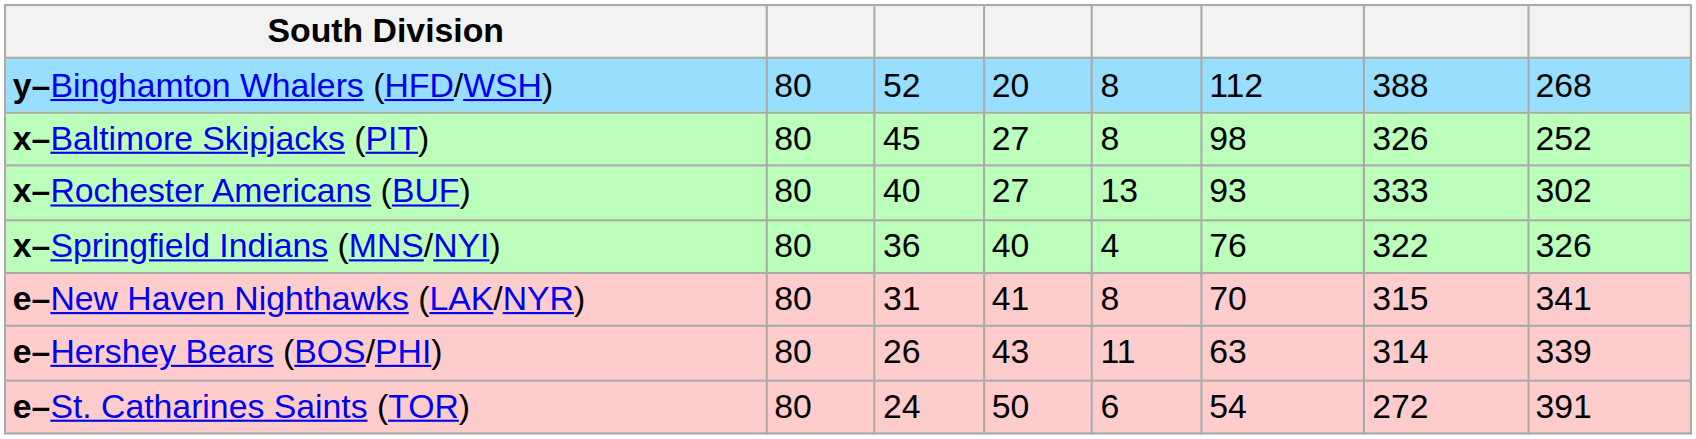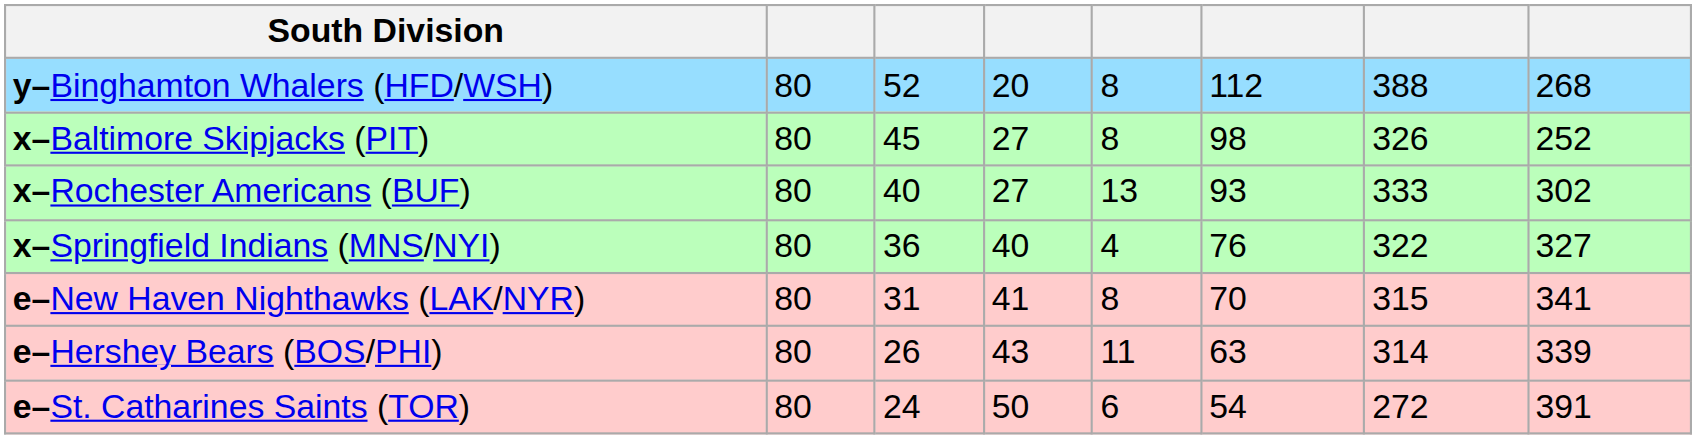x–Springfield Indians (MNS/NYI) | column 8: 326 -> 327
